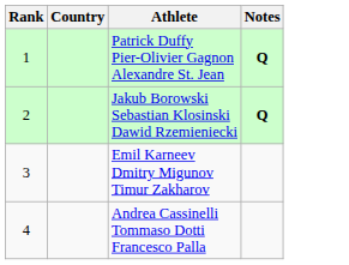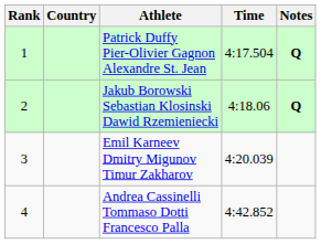+ column: Time | 4:17.504 | 4:18.06 | 4:20.039 | 4:42.852
